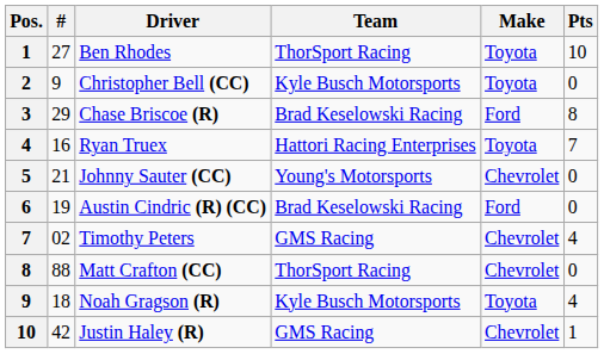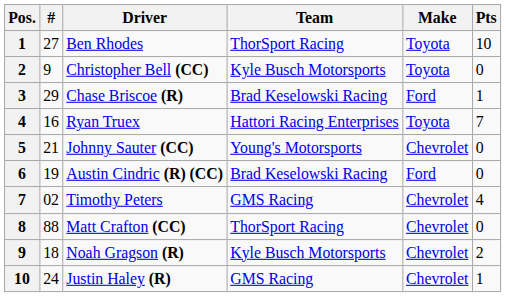Chase Briscoe (R) | Pts: 8 -> 1
Noah Gragson (R) | Make: Toyota -> Chevrolet
Noah Gragson (R) | Pts: 4 -> 2
Justin Haley (R) | #: 42 -> 24
